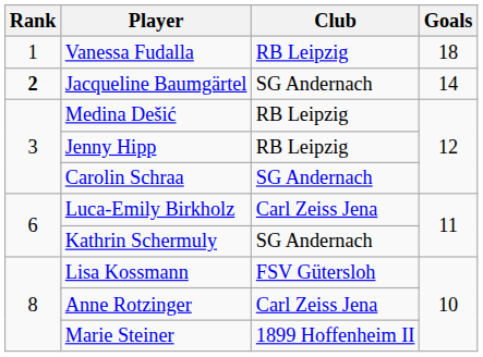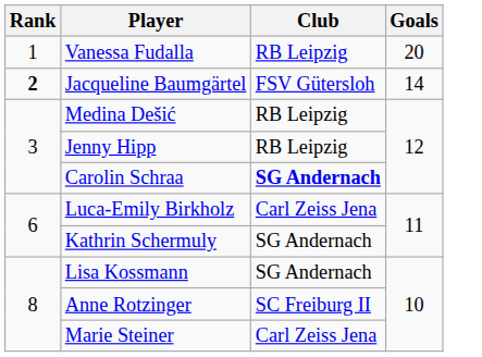Vanessa Fudalla | Goals: 18 -> 20
Jacqueline Baumgärtel | Club: SG Andernach -> FSV Gütersloh
Carolin Schraa | Club: normal -> bold
Lisa Kossmann | Club: FSV Gütersloh -> SG Andernach
Anne Rotzinger | Club: Carl Zeiss Jena -> SC Freiburg II
Marie Steiner | Club: 1899 Hoffenheim II -> Carl Zeiss Jena
